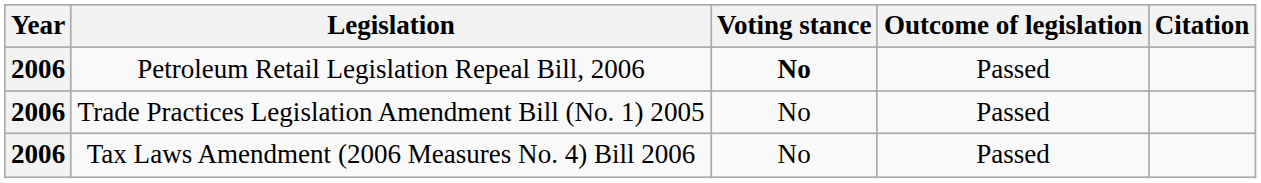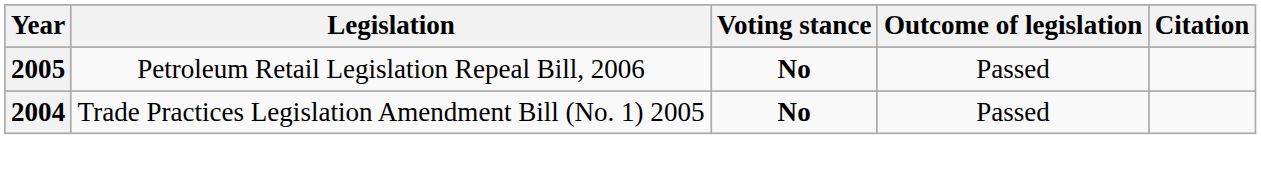Petroleum Retail Legislation Repeal Bill, 2006 | Year: 2006 -> 2005
Trade Practices Legislation Amendment Bill (No. 1) 2005 | Year: 2006 -> 2004
Trade Practices Legislation Amendment Bill (No. 1) 2005 | Voting stance: normal -> bold
- row: 2006 | Tax Laws Amendment (2006 Measures No. 4) Bill 2006 | No | Passed
